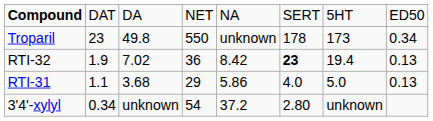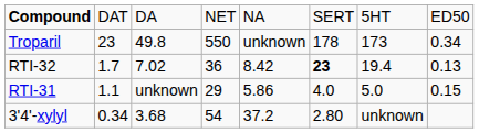RTI-32 | column 2: 1.9 -> 1.7
RTI-31 | column 3: 3.68 -> unknown
RTI-31 | column 8: 0.13 -> 0.15
3'4'-xylyl | column 3: unknown -> 3.68
